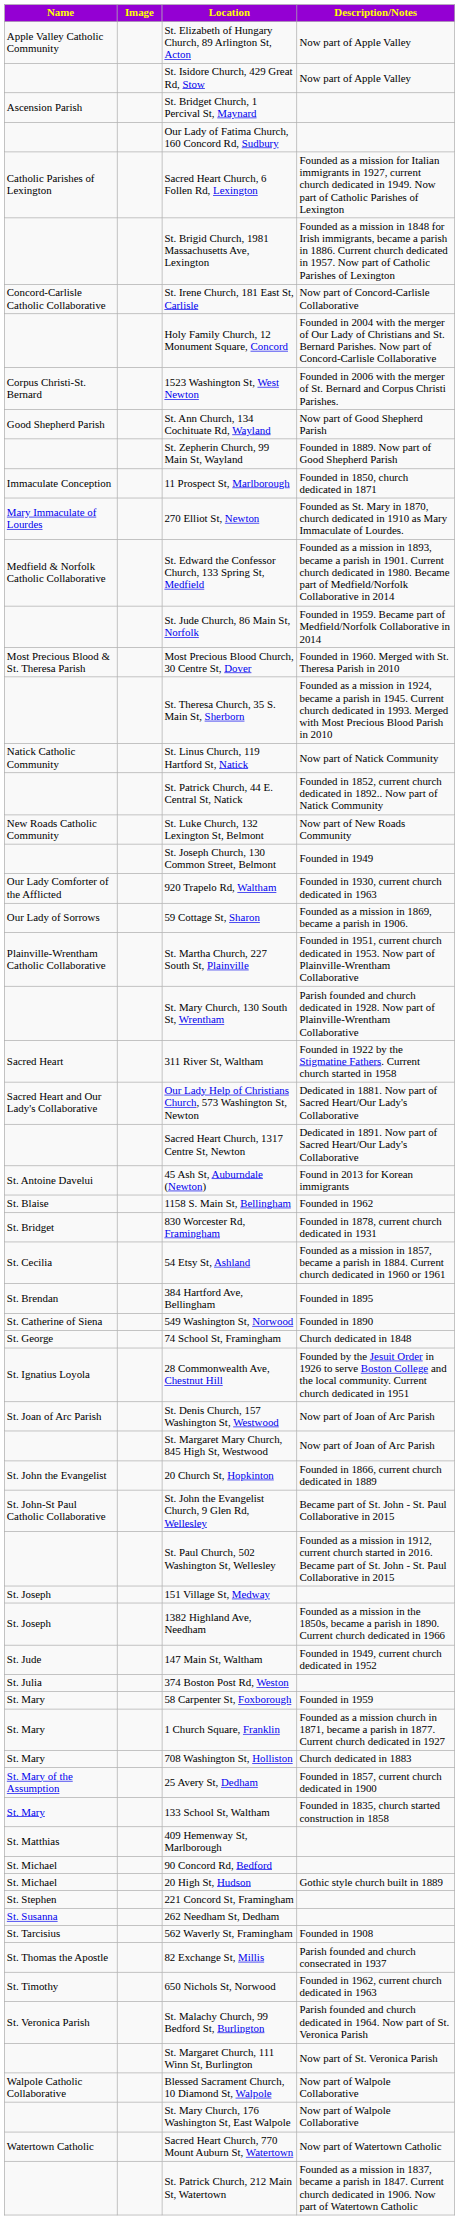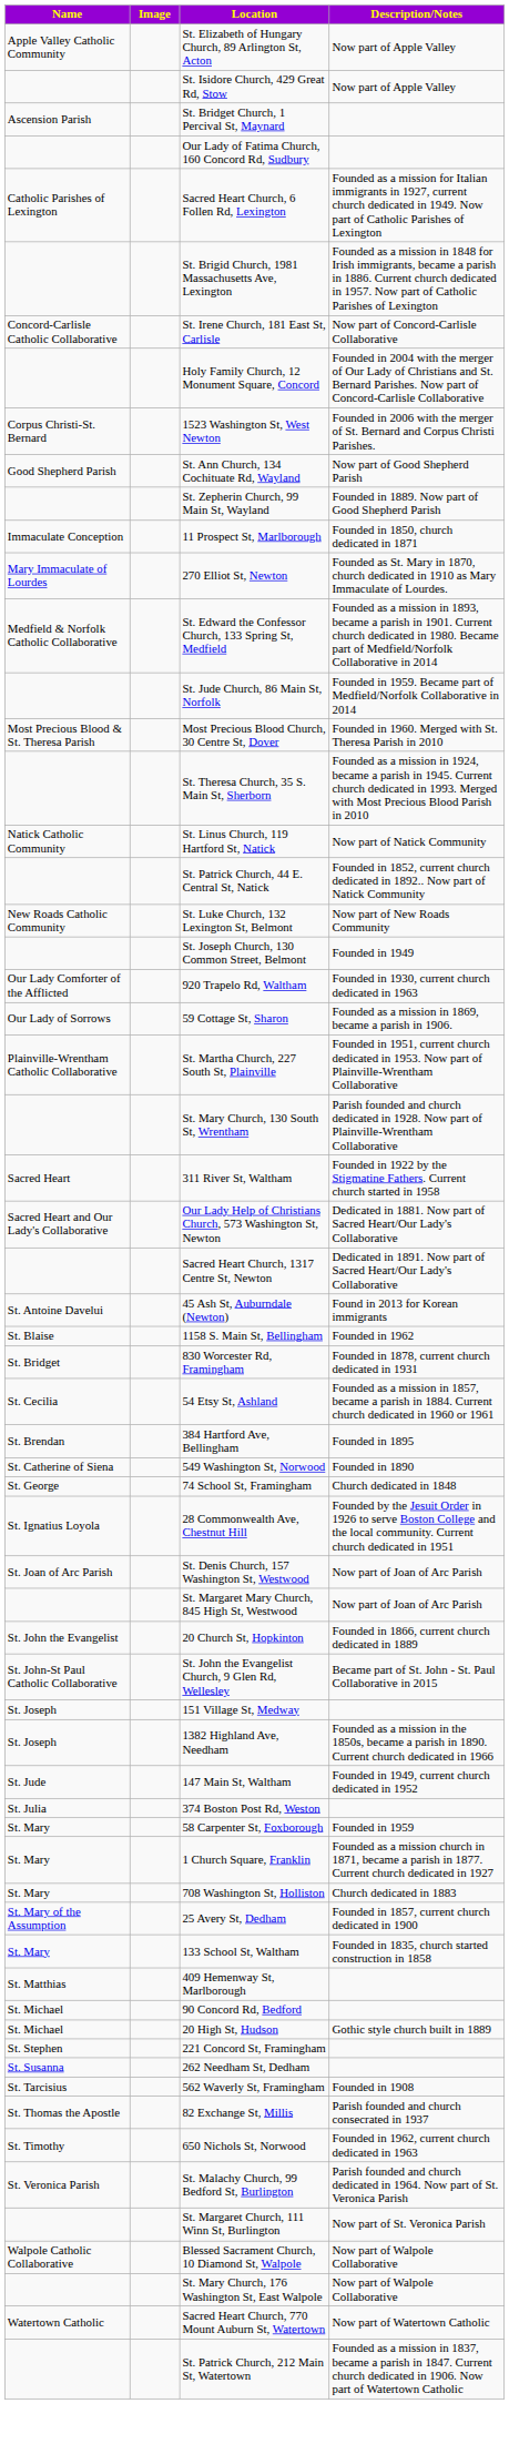- row: St. Paul Church, 502 Washington St, Wellesley | Founded as a mission in 1912, current church started in 2016. Became part of St. John - St. Paul Collaborative in 2015
